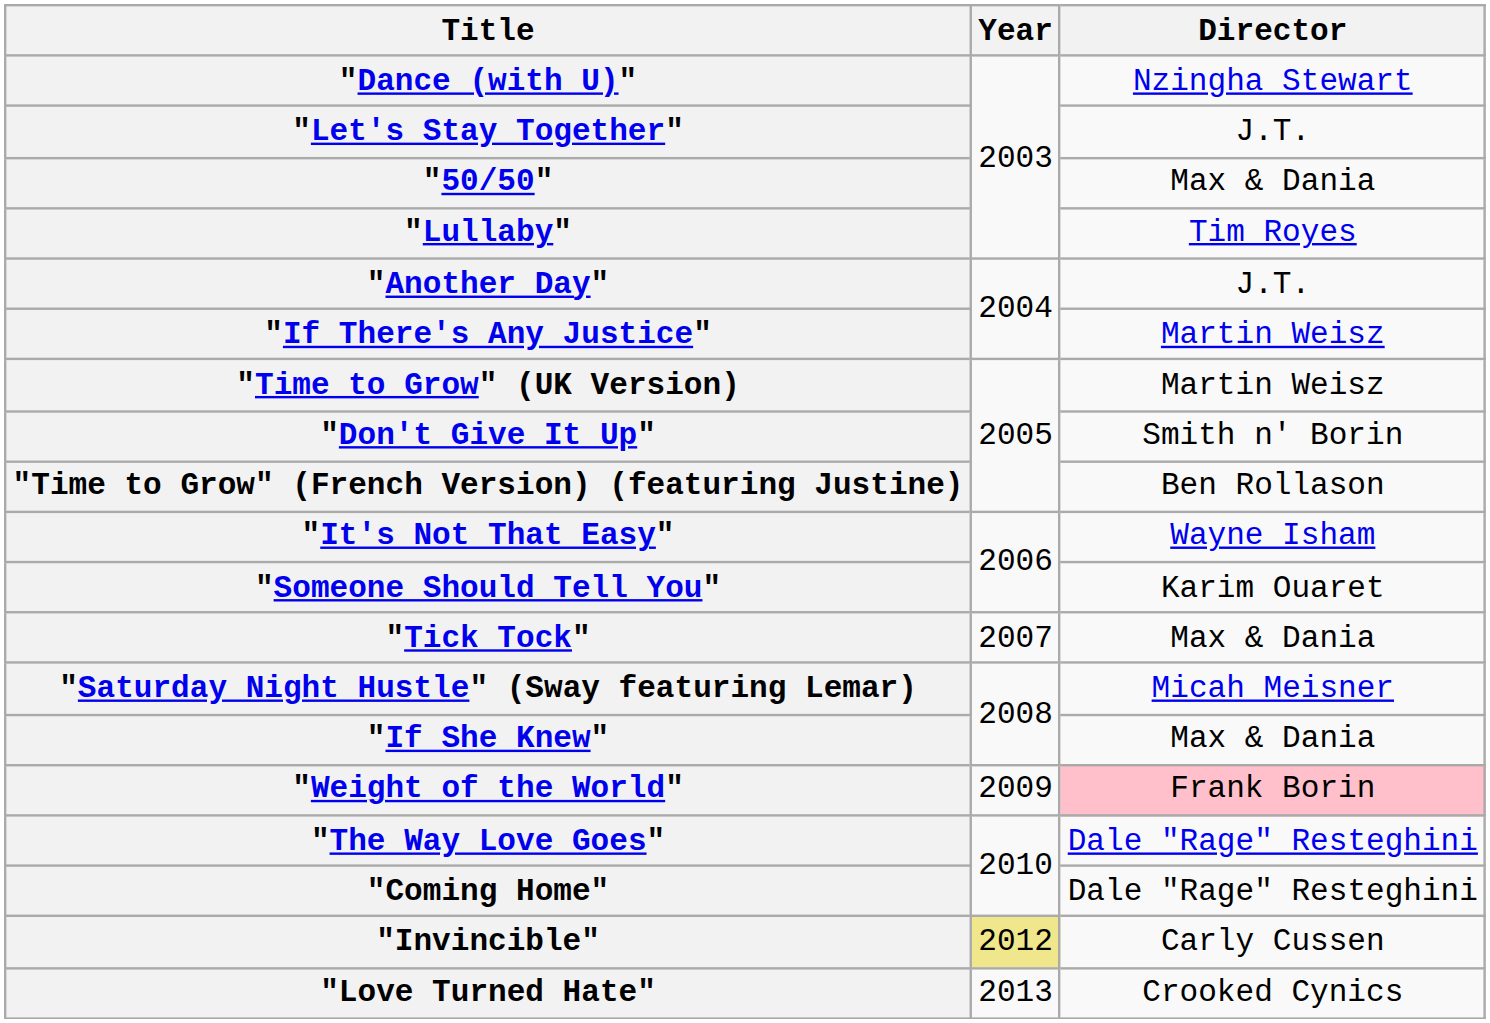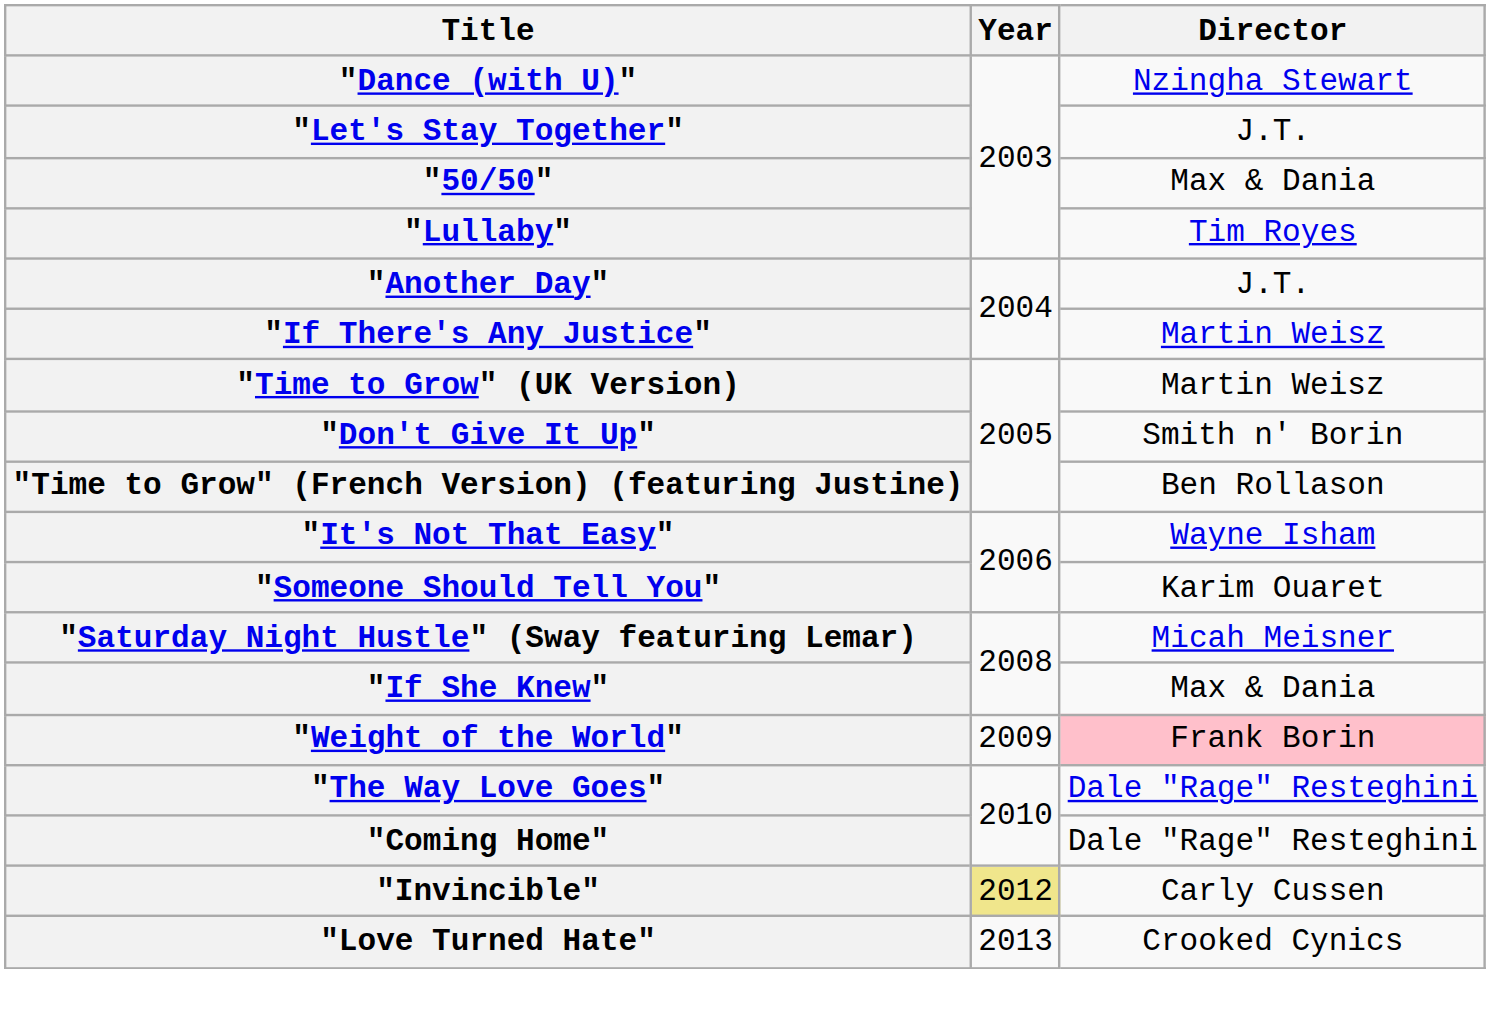- row: "Tick Tock" | 2007 | Max & Dania
